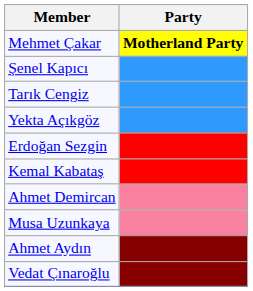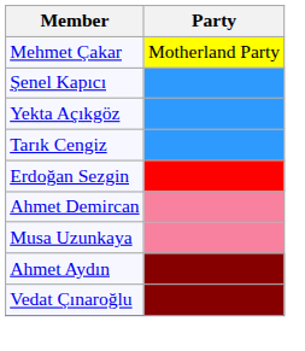Mehmet Çakar | Party: bold -> normal
rows swapped: Tarık Cengiz <-> Yekta Açıkgöz
- row: Kemal Kabataş
